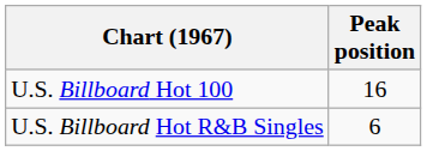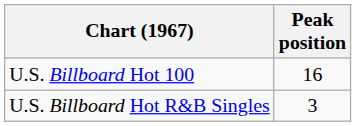U.S. Billboard Hot R&B Singles | Peak position: 6 -> 3
